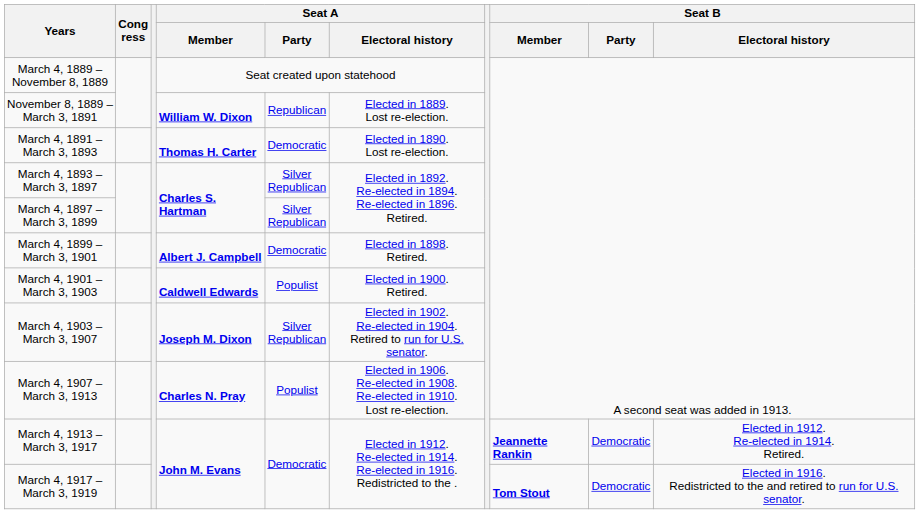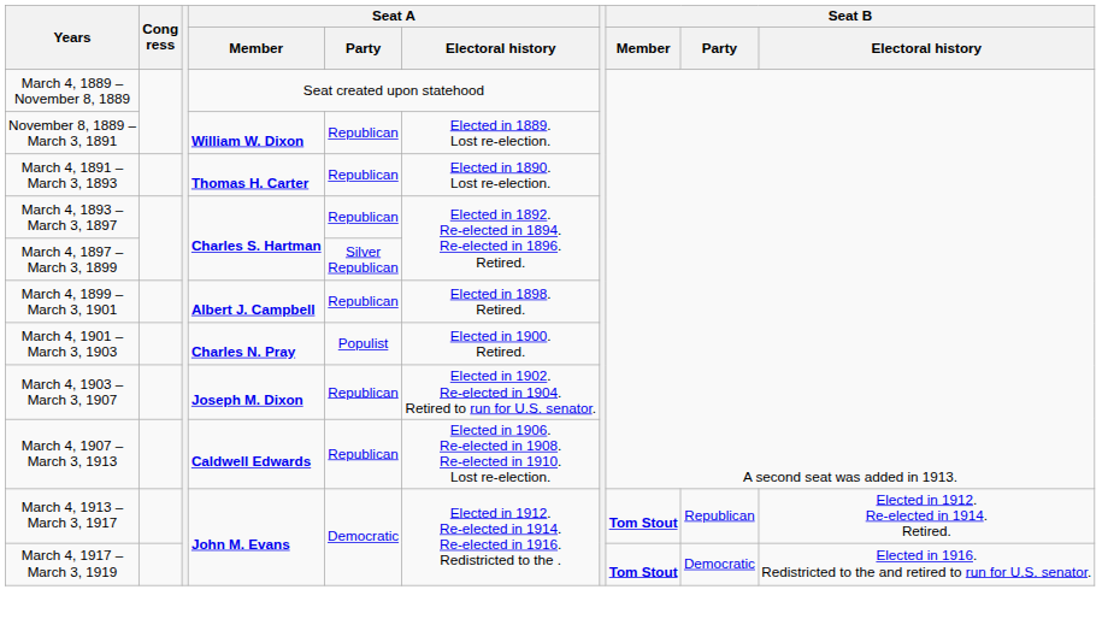March 4, 1891 – March 3, 1893 | Seat A / Party: Democratic -> Republican
March 4, 1893 – March 3, 1897 | Seat A / Party: Silver Republican -> Republican
March 4, 1899 – March 3, 1901 | Seat A / Party: Democratic -> Republican
March 4, 1901 – March 3, 1903 | Seat A / Member: Caldwell Edwards -> Charles N. Pray
March 4, 1903 – March 3, 1907 | Seat A / Party: Silver Republican -> Republican
March 4, 1907 – March 3, 1913 | Seat A / Member: Charles N. Pray -> Caldwell Edwards
March 4, 1907 – March 3, 1913 | Seat A / Party: Populist -> Republican
March 4, 1913 – March 3, 1917 | Seat B / Member: Jeannette Rankin -> Tom Stout
March 4, 1913 – March 3, 1917 | Seat B / Party: Democratic -> Republican
